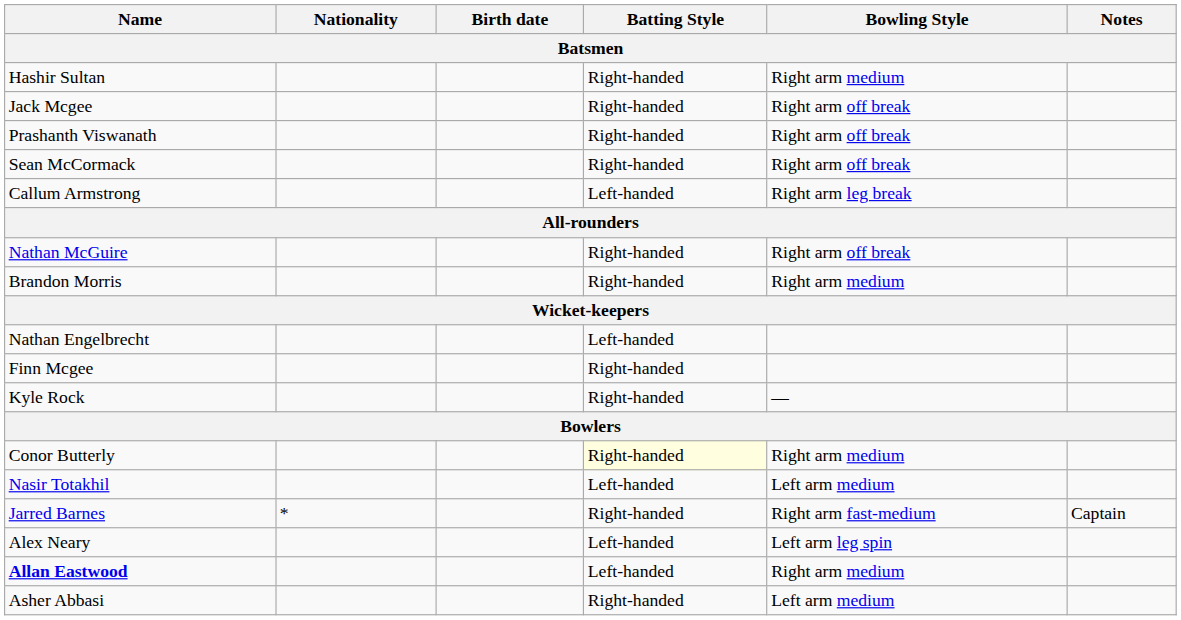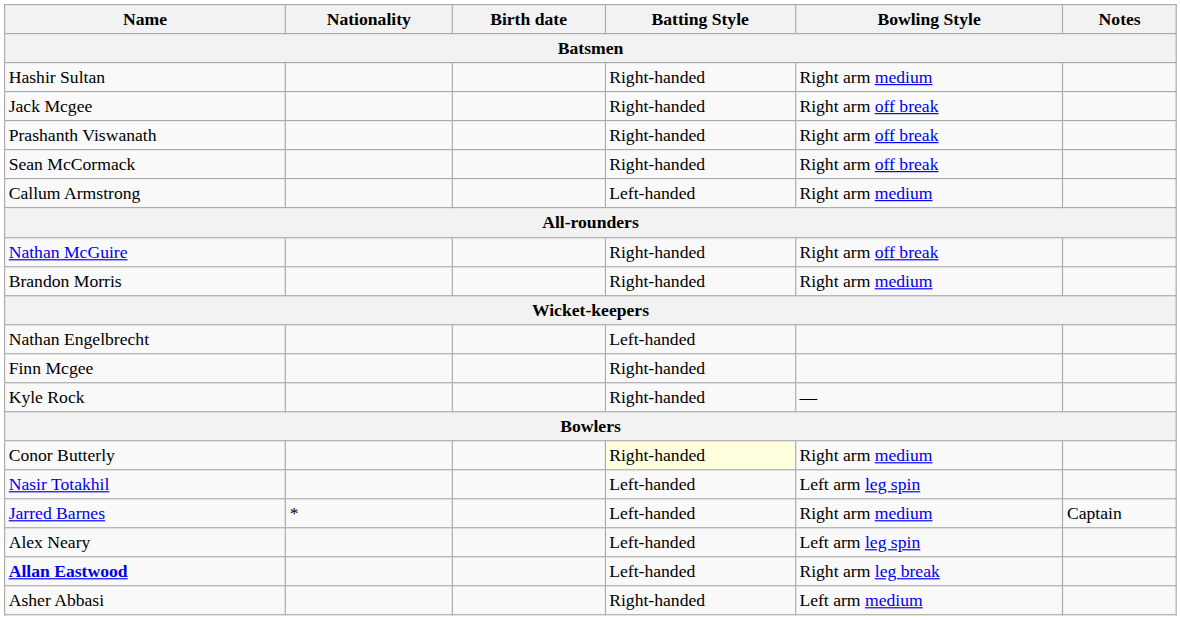Callum Armstrong | Bowling Style: Right arm leg break -> Right arm medium
Nasir Totakhil | Bowling Style: Left arm medium -> Left arm leg spin
Jarred Barnes | Batting Style: Right-handed -> Left-handed
Jarred Barnes | Bowling Style: Right arm fast-medium -> Right arm medium
Allan Eastwood | Bowling Style: Right arm medium -> Right arm leg break
